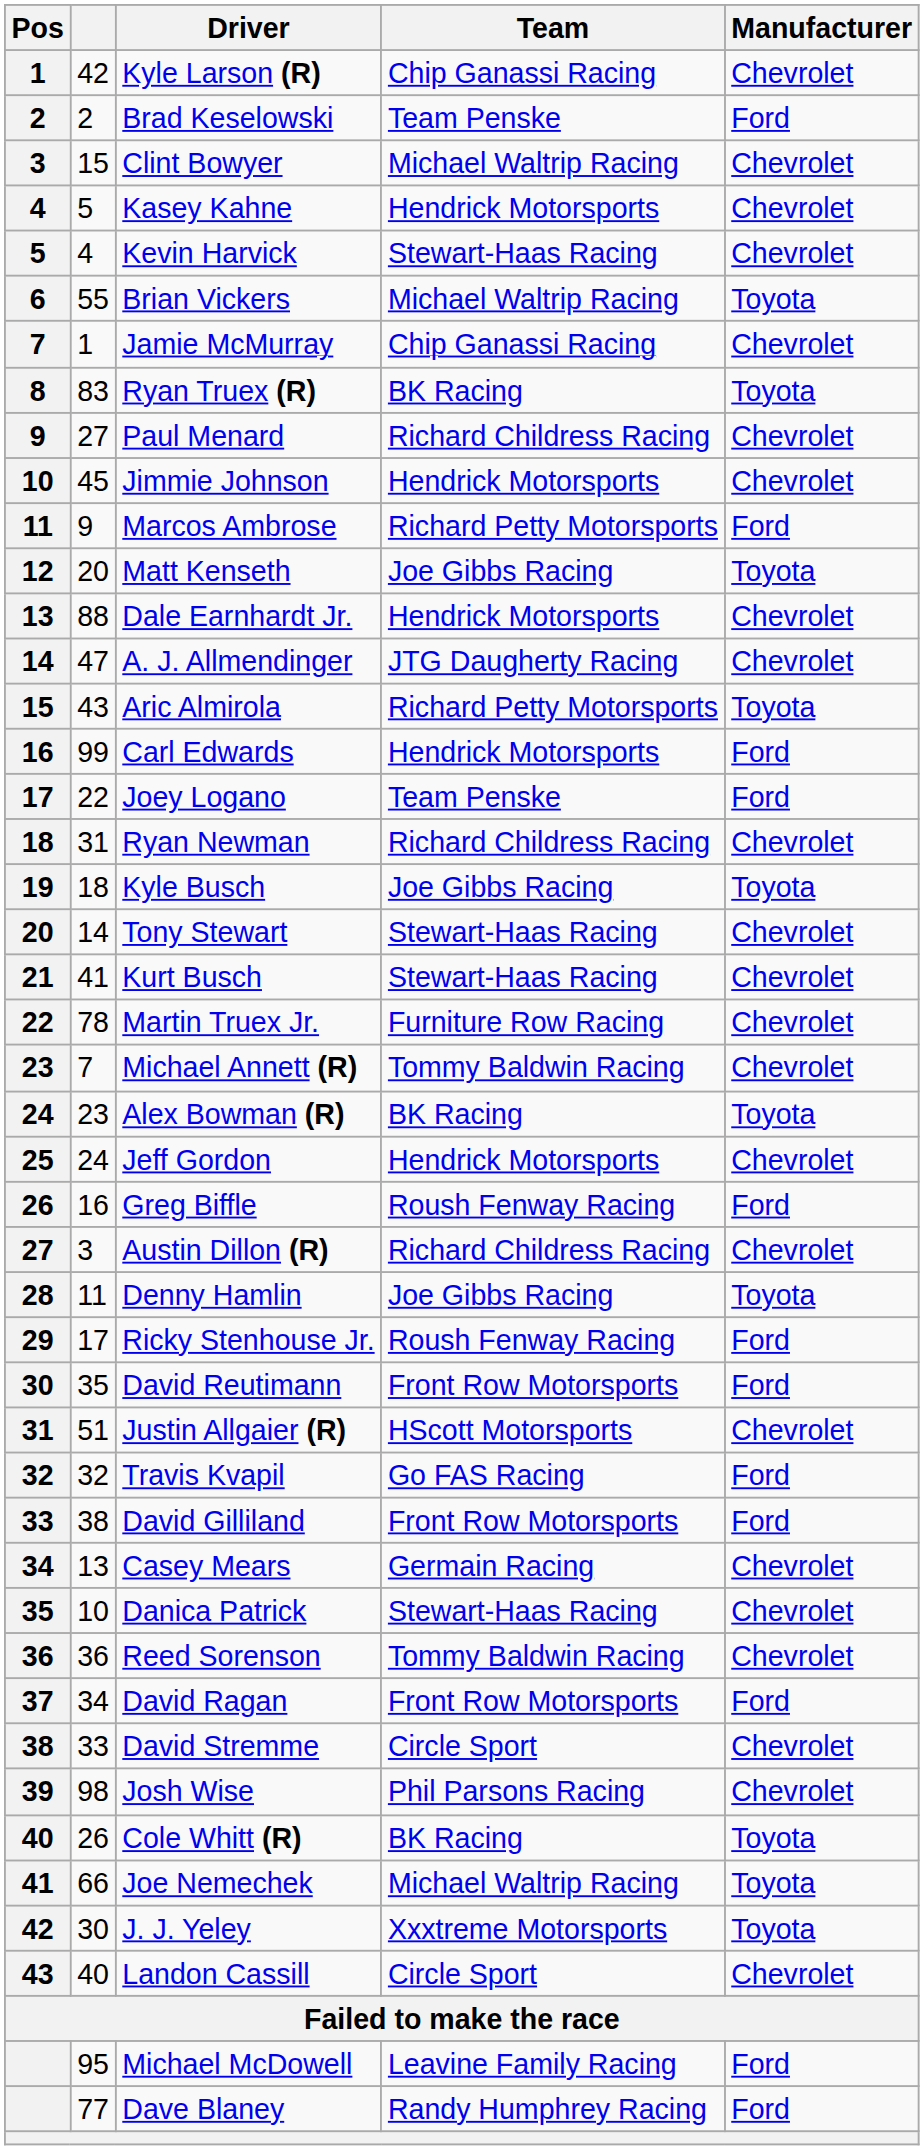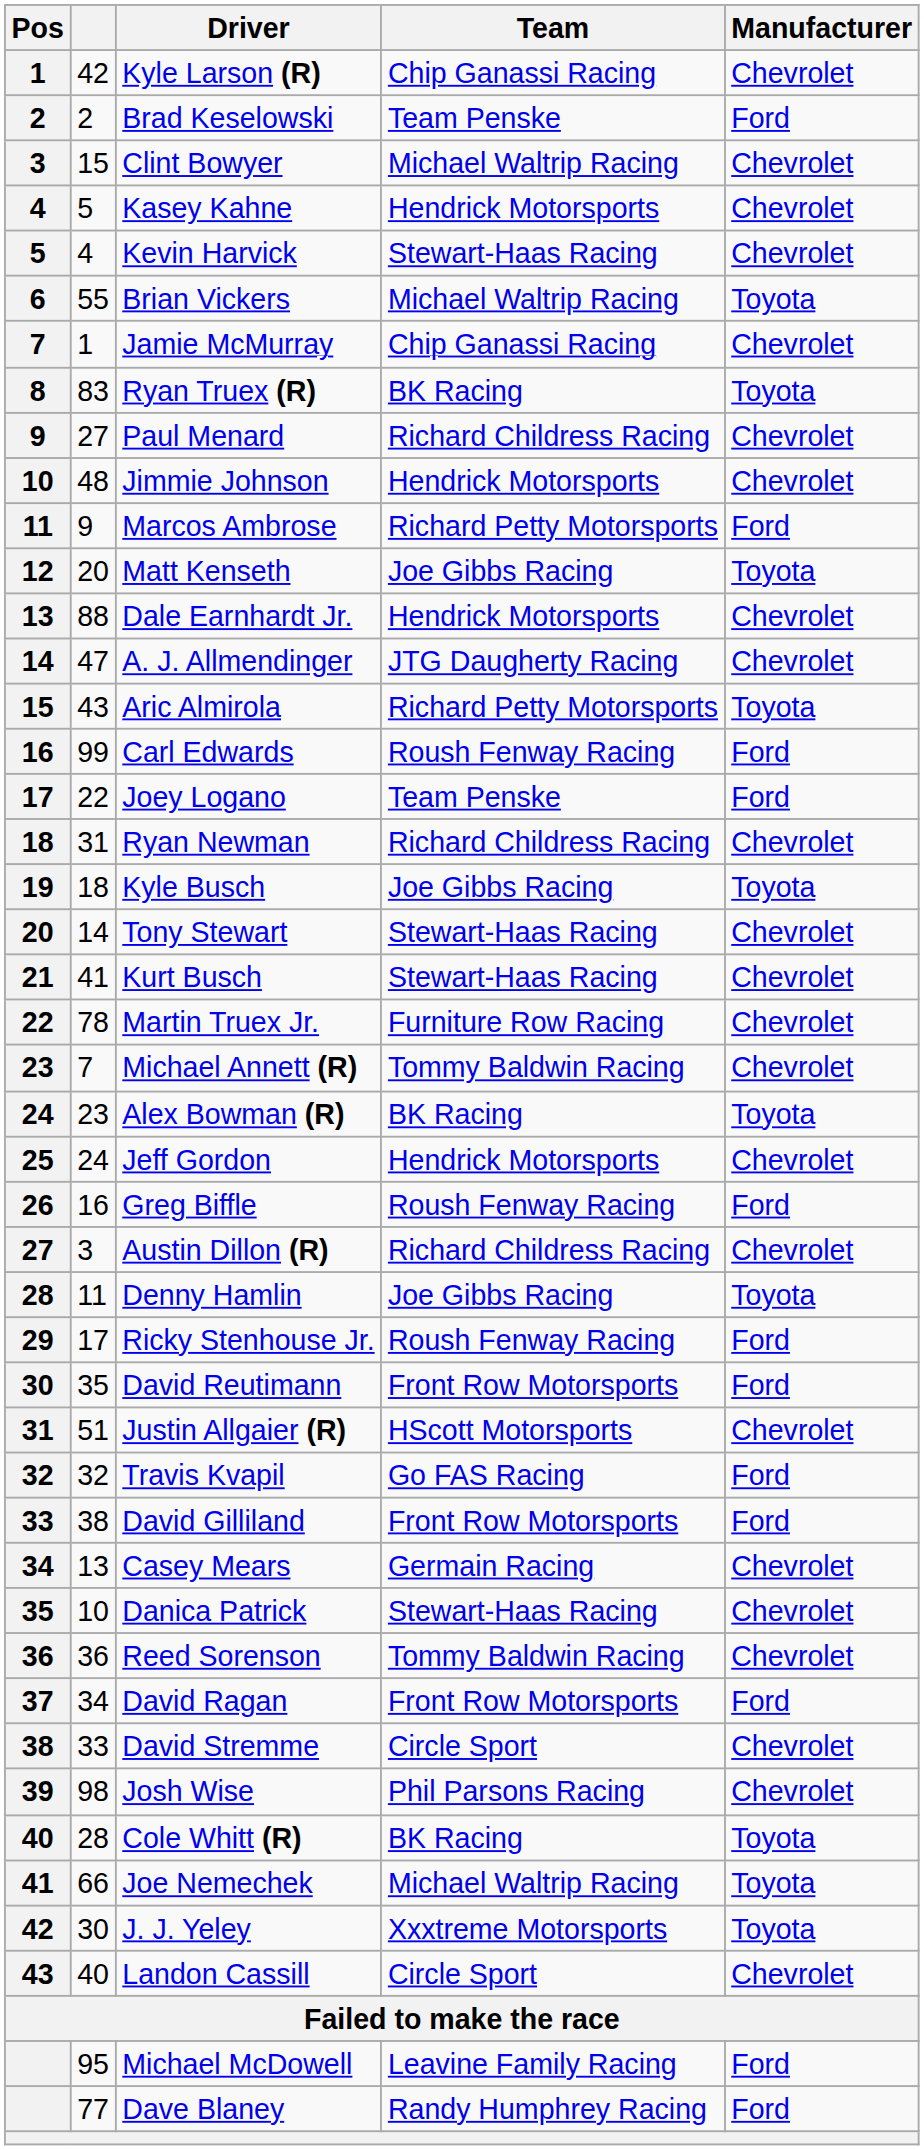Jimmie Johnson | column 2: 45 -> 48
Carl Edwards | Team: Hendrick Motorsports -> Roush Fenway Racing
Cole Whitt (R) | column 2: 26 -> 28
